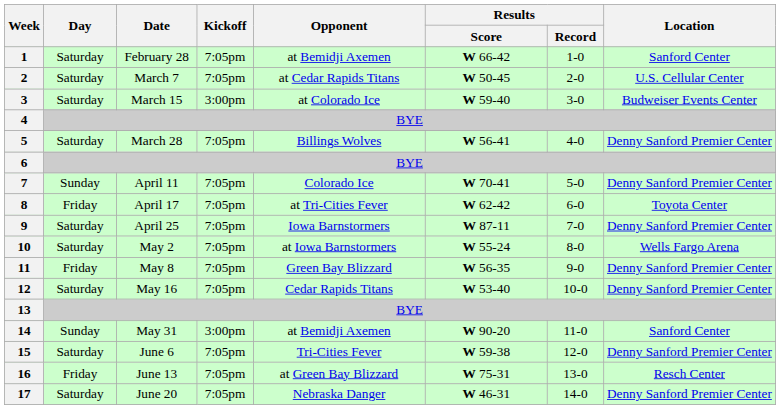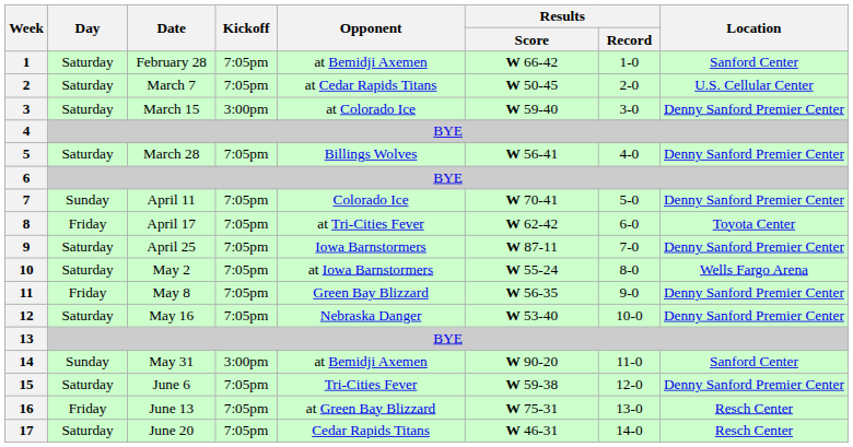3 | Location: Budweiser Events Center -> Denny Sanford Premier Center
12 | Opponent: Cedar Rapids Titans -> Nebraska Danger
17 | Opponent: Nebraska Danger -> Cedar Rapids Titans
17 | Location: Denny Sanford Premier Center -> Resch Center
